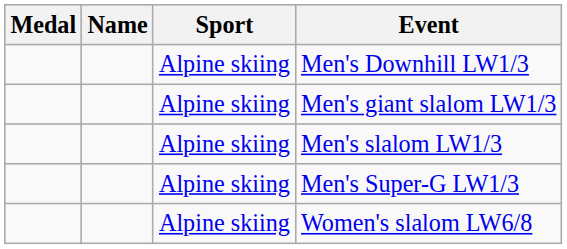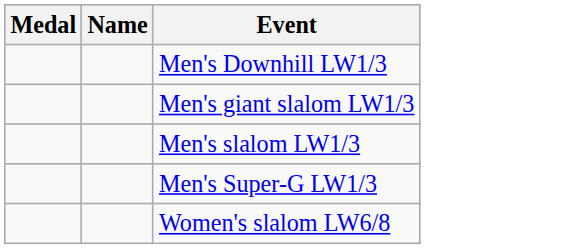- column: Sport | Alpine skiing | Alpine skiing | Alpine skiing | Alpine skiing | Alpine skiing
